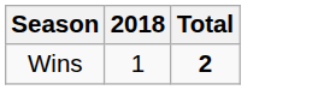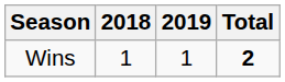+ column: 2019 | 1
